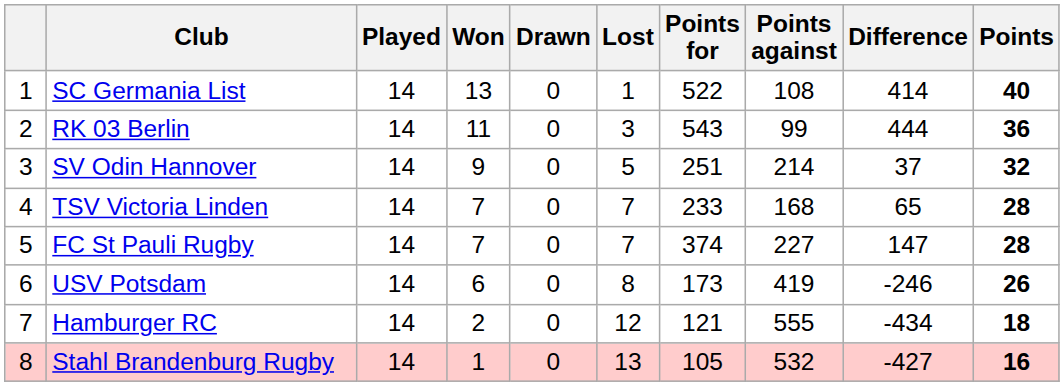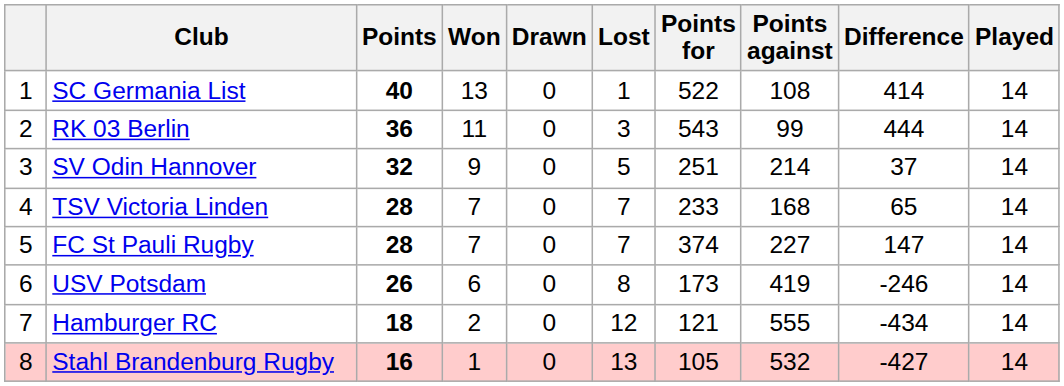columns swapped: Played <-> Points
